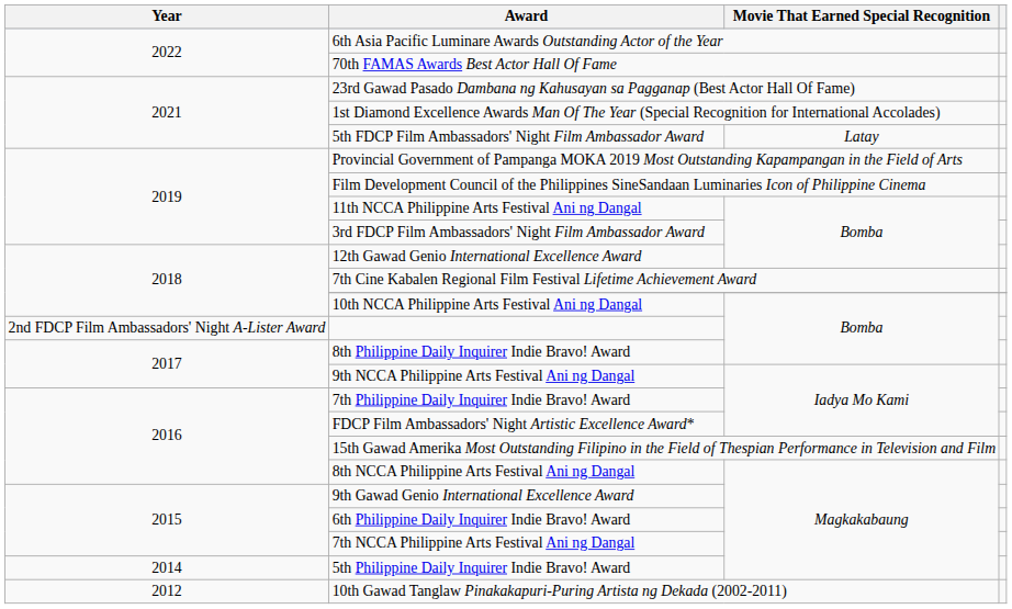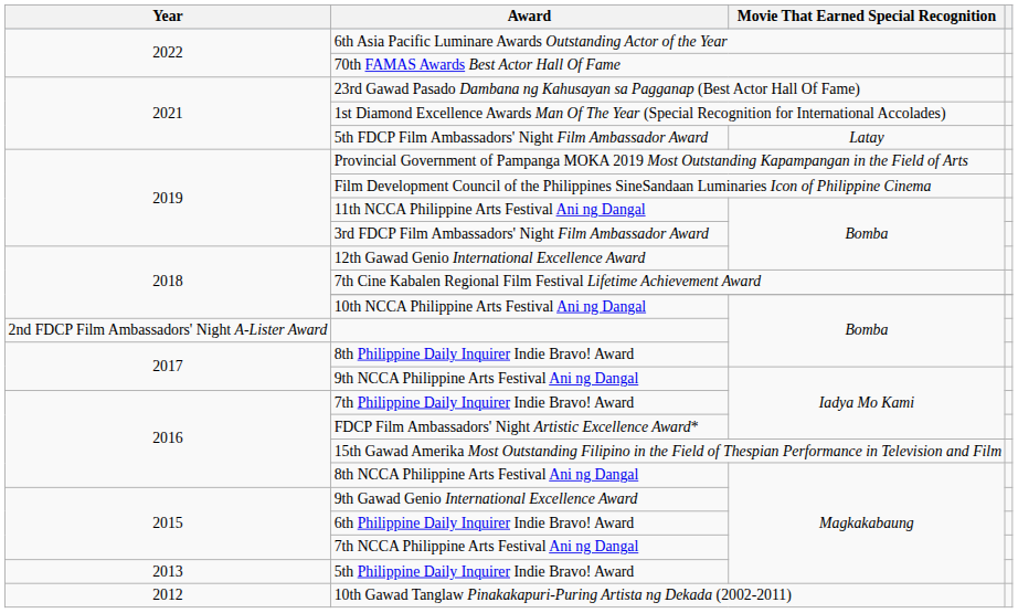5th Philippine Daily Inquirer Indie Bravo! Award | Year: 2014 -> 2013
